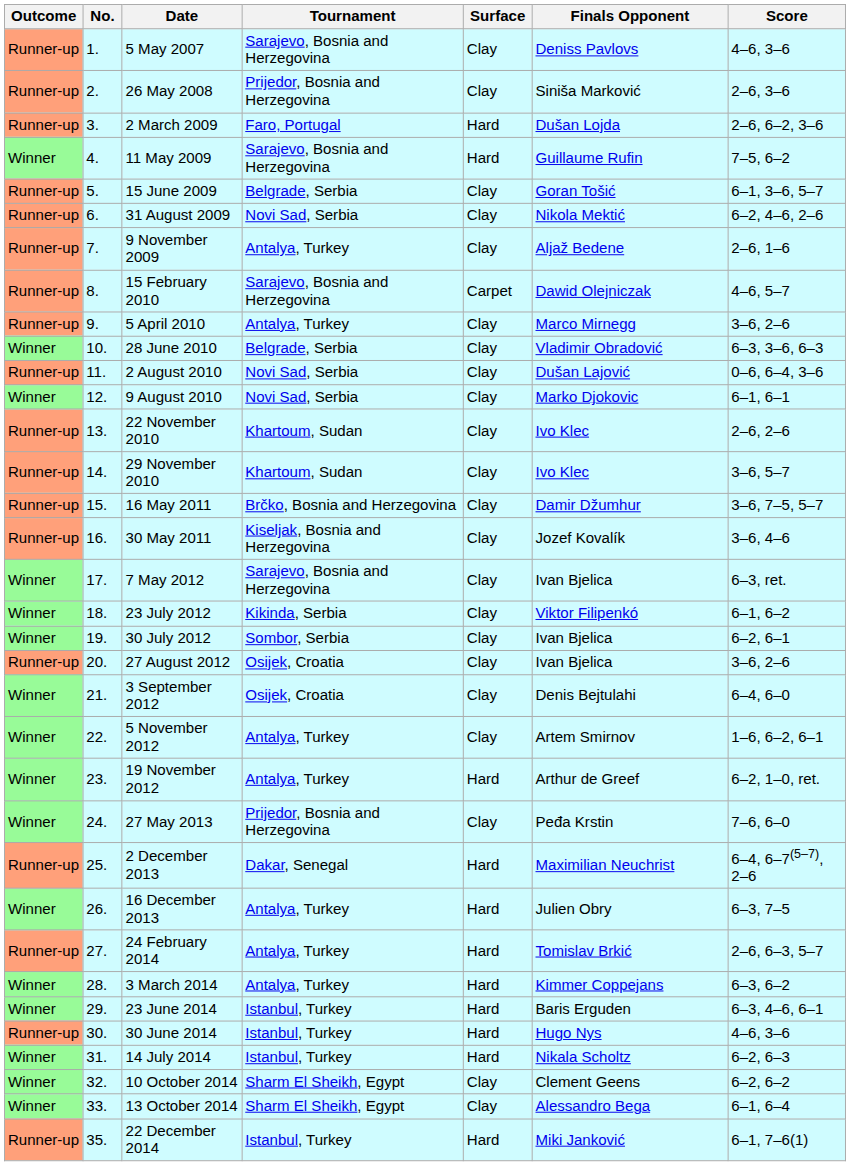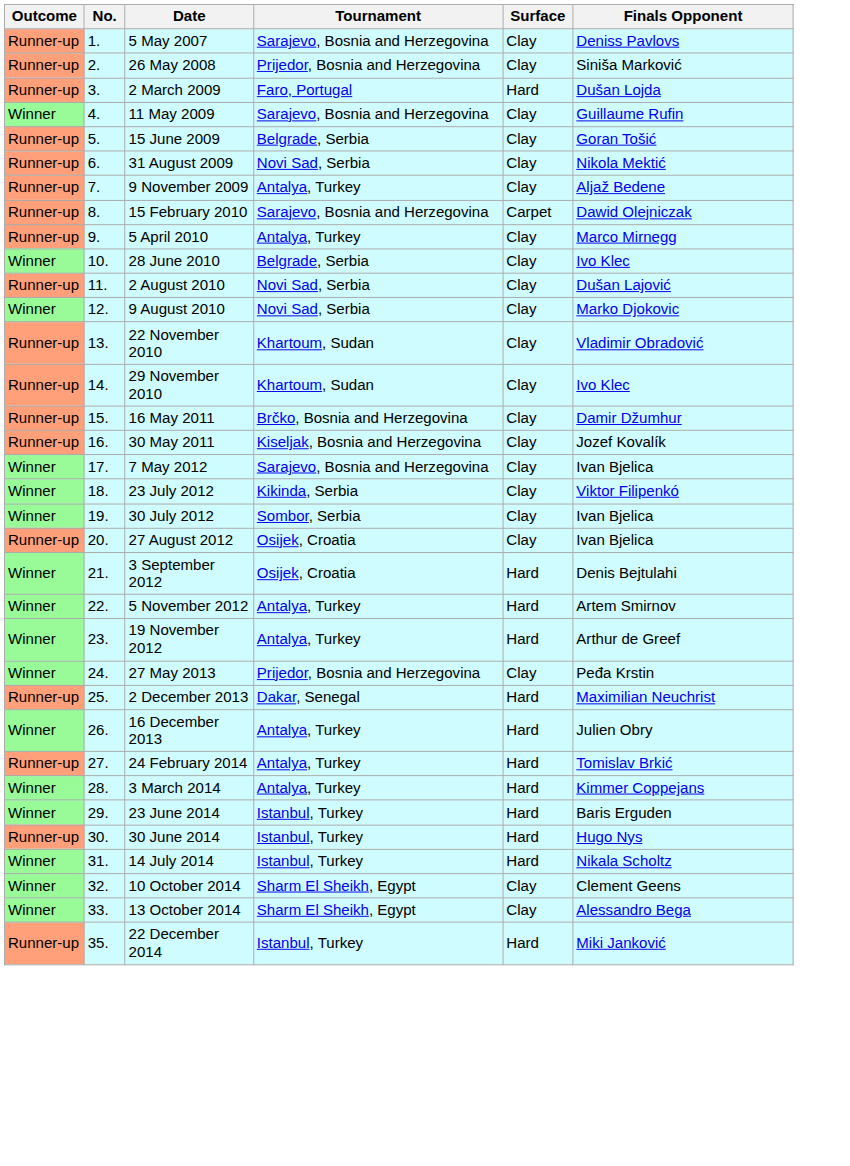- column: Score | 4–6, 3–6 | 2–6, 3–6 | 2–6, 6–2, 3–6 | 7–5, 6–2 | 6–1, 3–6, 5–7 | 6–2, 4–6, 2–6 | 2–6, 1–6 | 4–6, 5–7 | 3–6, 2–6 | 6–3, 3–6, 6–3 | 0–6, 6–4, 3–6 | 6–1, 6–1 | 2–6, 2–6 | 3–6, 5–7 | 3–6, 7–5, 5–7 | 3–6, 4–6 | 6–3, ret. | 6–1, 6–2 | 6–2, 6–1 | 3–6, 2–6 | 6–4, 6–0 | 1–6, 6–2, 6–1 | 6–2, 1–0, ret. | 7–6, 6–0 | 6–4, 6–7(5–7), 2–6 | 6–3, 7–5 | 2–6, 6–3, 5–7 | 6–3, 6–2 | 6–3, 4–6, 6–1 | 4–6, 3–6 | 6–2, 6–3 | 6–2, 6–2 | 6–1, 6–4 | 6–1, 7–6(1)
11 May 2009 | Surface: Hard -> Clay
28 June 2010 | Finals Opponent: Vladimir Obradović -> Ivo Klec
22 November 2010 | Finals Opponent: Ivo Klec -> Vladimir Obradović
3 September 2012 | Surface: Clay -> Hard
5 November 2012 | Surface: Clay -> Hard
